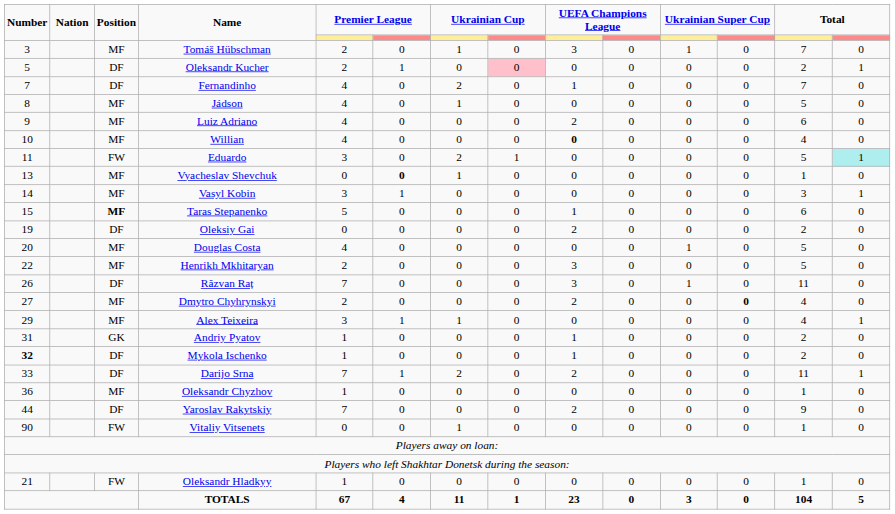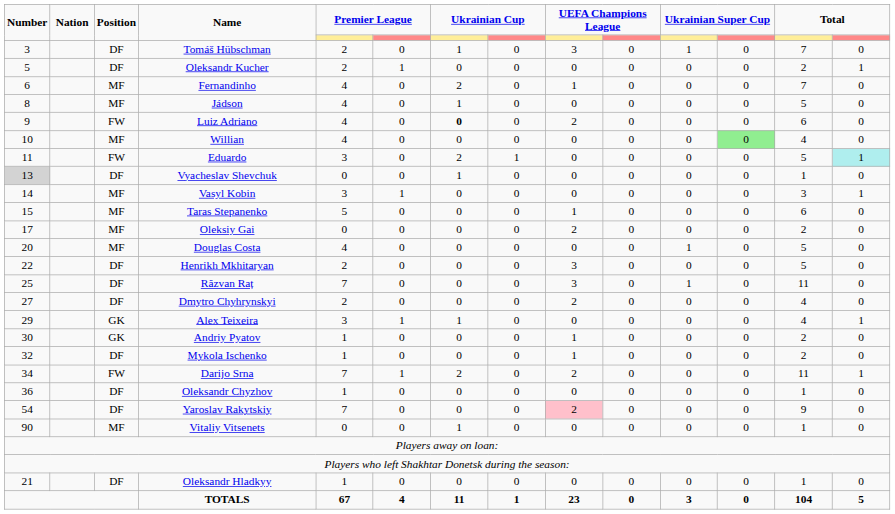Tomáš Hübschman | Position: MF -> DF
Oleksandr Kucher | column 8: pink background -> no background
Fernandinho | Number: 7 -> 6
Fernandinho | Position: DF -> MF
Luiz Adriano | Position: MF -> FW
Luiz Adriano | column 7: normal -> bold
Willian | column 9: bold -> normal
Willian | column 12: no background -> lightgreen background
Vyacheslav Shevchuk | Number: no background -> lightgrey background
Vyacheslav Shevchuk | Position: MF -> DF
Vyacheslav Shevchuk | column 6: bold -> normal
Taras Stepanenko | Position: bold -> normal
Oleksiy Gai | Number: 19 -> 17
Oleksiy Gai | Position: DF -> MF
Henrikh Mkhitaryan | Position: MF -> DF
Răzvan Raț | Number: 26 -> 25
Dmytro Chyhrynskyi | Position: MF -> DF
Dmytro Chyhrynskyi | column 12: bold -> normal
Alex Teixeira | Position: MF -> GK
Andriy Pyatov | Number: 31 -> 30
Mykola Ischenko | Number: bold -> normal
Darijo Srna | Number: 33 -> 34
Darijo Srna | Position: DF -> FW
Oleksandr Chyzhov | Position: MF -> DF
Yaroslav Rakytskiy | Number: 44 -> 54
Yaroslav Rakytskiy | column 9: no background -> pink background
Vitaliy Vitsenets | Position: FW -> MF
Oleksandr Hladkyy | Position: FW -> DF
